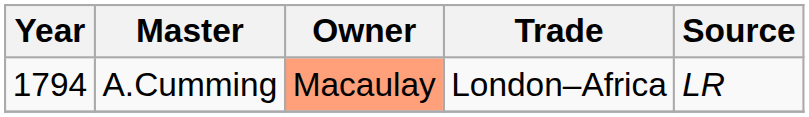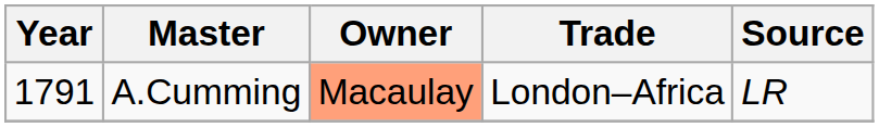A.Cumming | Year: 1794 -> 1791
